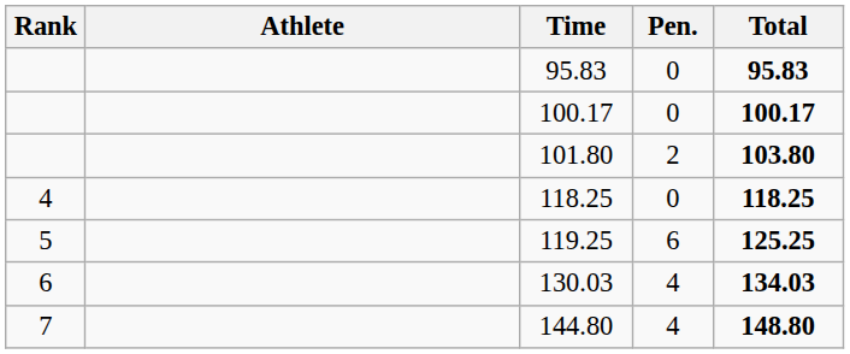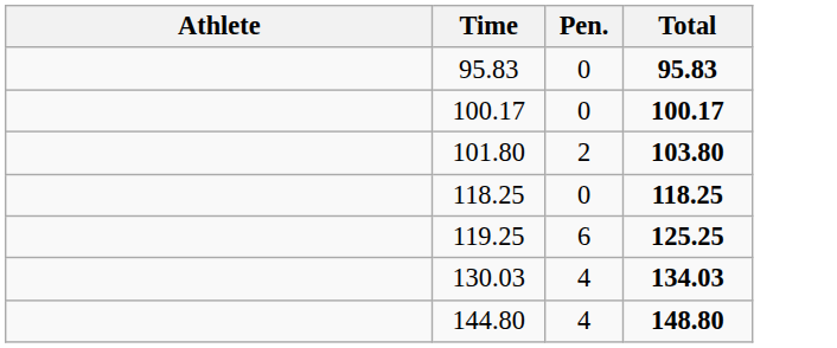- column: Rank | 4 | 5 | 6 | 7
